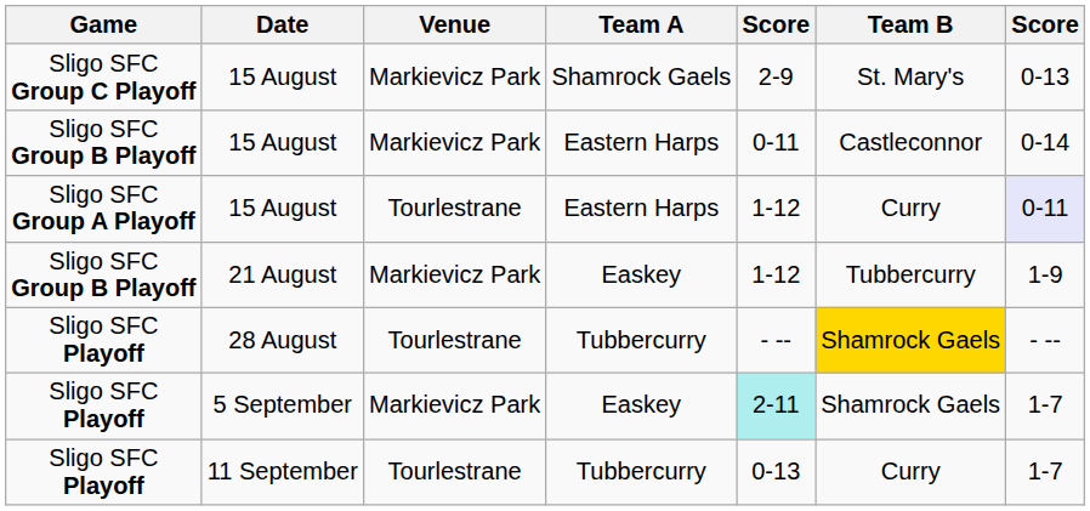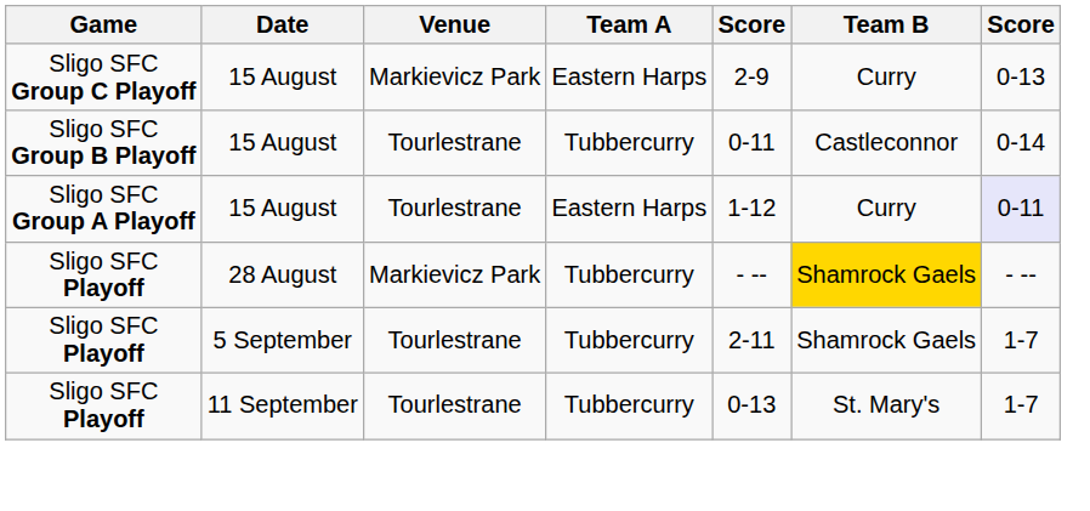Sligo SFC Group C Playoff / 15 August | Team A: Shamrock Gaels -> Eastern Harps
Sligo SFC Group C Playoff / 15 August | Team B: St. Mary's -> Curry
Sligo SFC Group B Playoff / 15 August | Venue: Markievicz Park -> Tourlestrane
Sligo SFC Group B Playoff / 15 August | Team A: Eastern Harps -> Tubbercurry
- row: Sligo SFC Group B Playoff | 21 August | Markievicz Park | Easkey | 1-12 | Tubbercurry | 1-9
28 August | Venue: Tourlestrane -> Markievicz Park
5 September | Venue: Markievicz Park -> Tourlestrane
5 September | Team A: Easkey -> Tubbercurry
5 September | column 5: paleturquoise background -> no background
11 September | Team B: Curry -> St. Mary's
